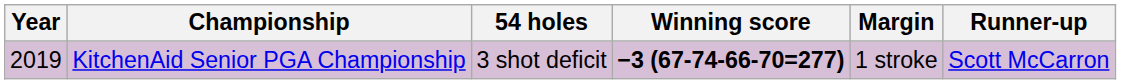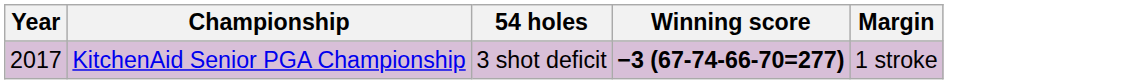- column: Runner-up | Scott McCarron
KitchenAid Senior PGA Championship | Year: 2019 -> 2017
